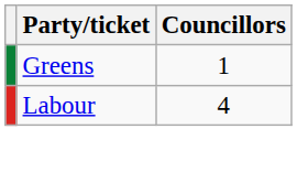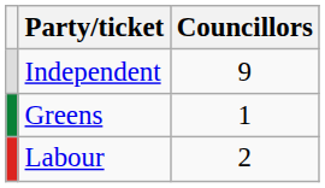+ row: Independent | 9
Labour | Councillors: 4 -> 2
